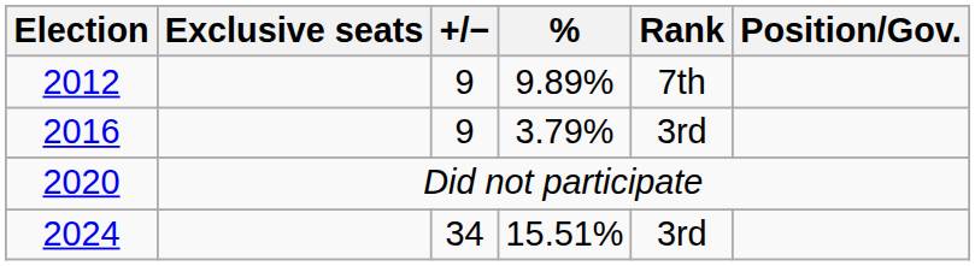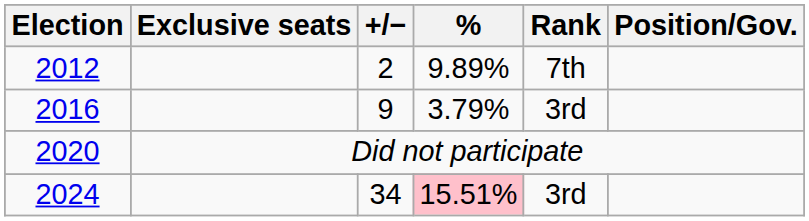2012 | +/−: 9 -> 2
2024 | %: no background -> pink background
